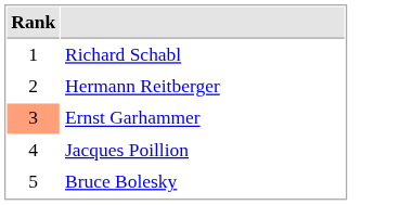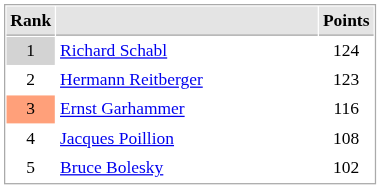+ column: Points | 124 | 123 | 116 | 108 | 102
Richard Schabl | Rank: no background -> lightgrey background
